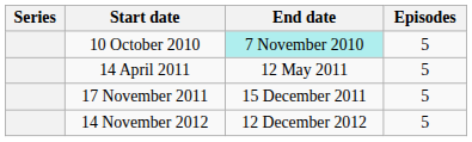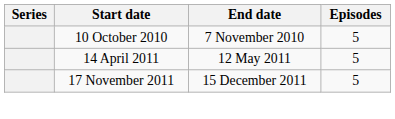10 October 2010 | End date: paleturquoise background -> no background
- row: 14 November 2012 | 12 December 2012 | 5
